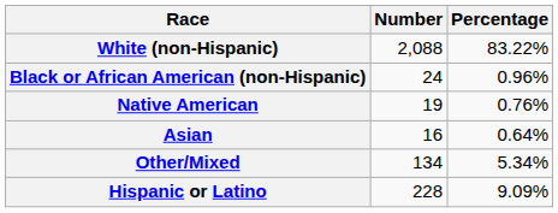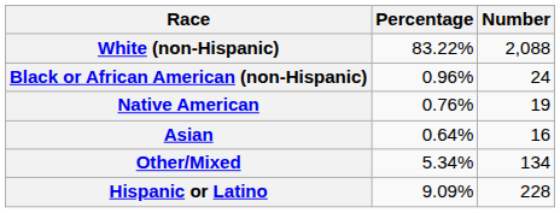columns swapped: Number <-> Percentage
